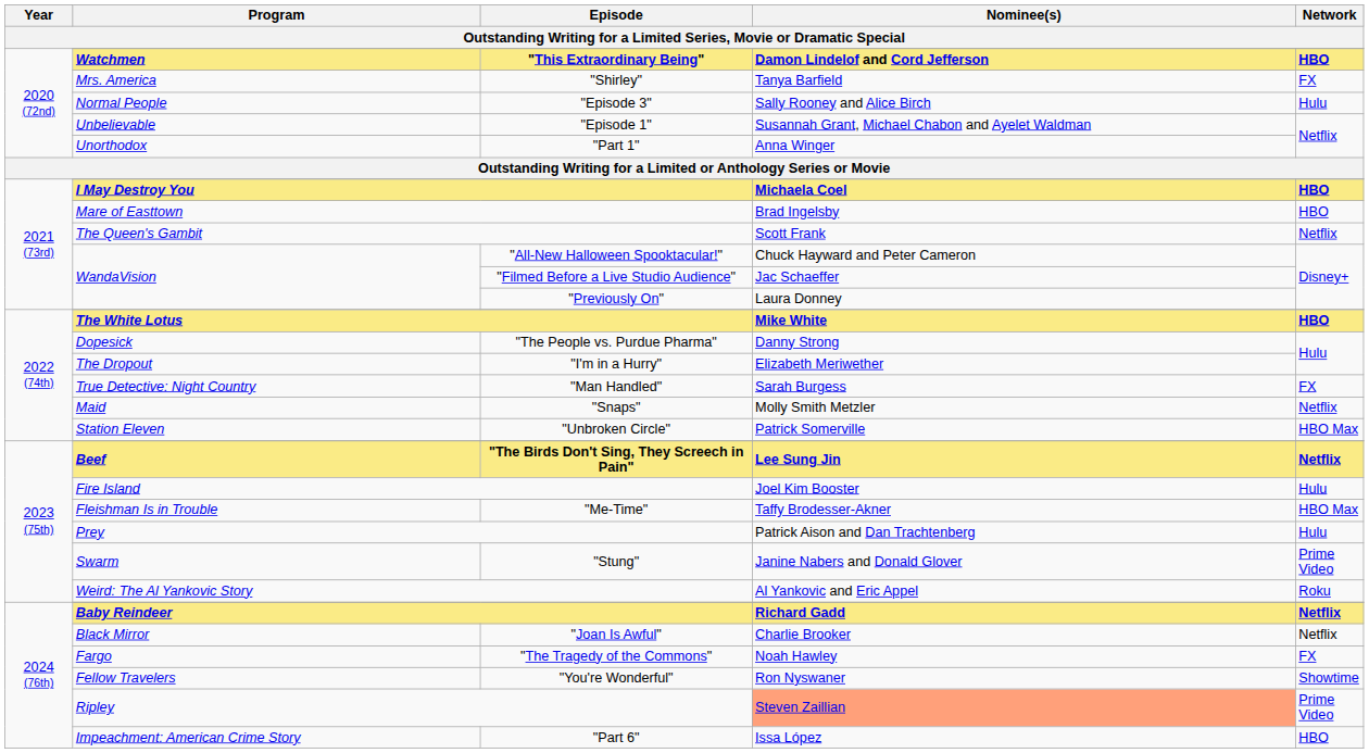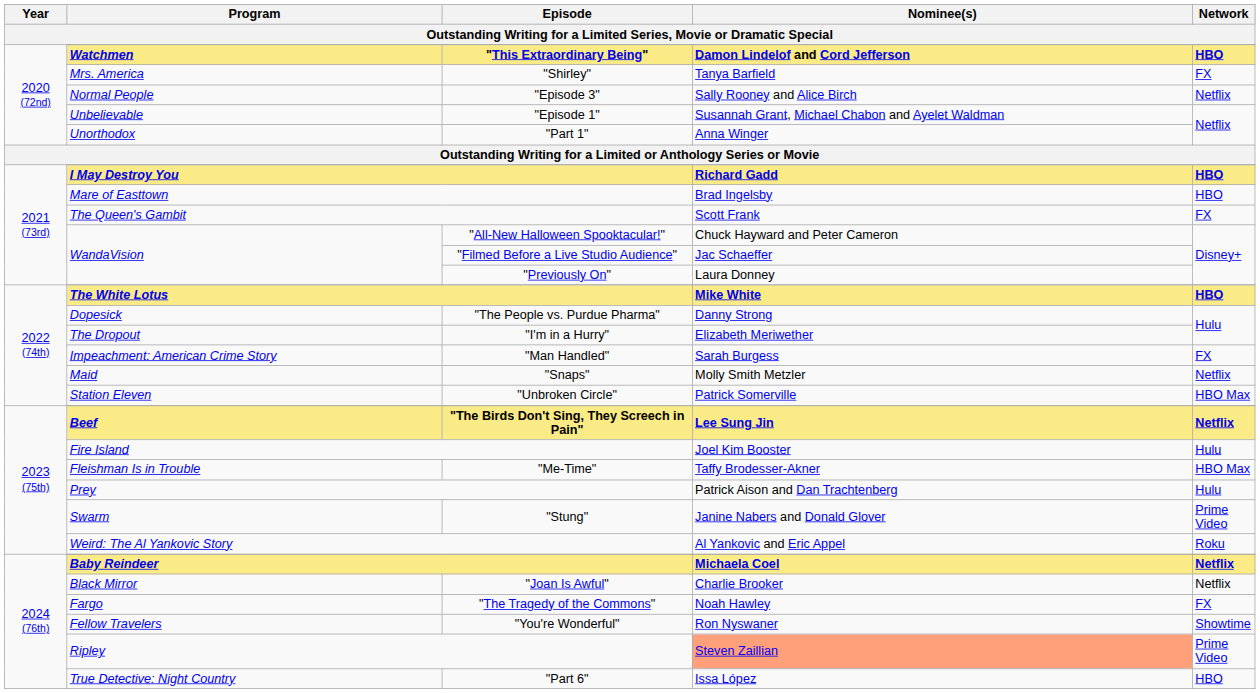"Episode 3" | Network: Hulu -> Netflix
I May Destroy You | Nominee(s): Michaela Coel -> Richard Gadd
The Queen's Gambit | Network: Netflix -> FX
"Man Handled" | Program: True Detective: Night Country -> Impeachment: American Crime Story
Baby Reindeer | Nominee(s): Richard Gadd -> Michaela Coel
"Part 6" | Program: Impeachment: American Crime Story -> True Detective: Night Country
